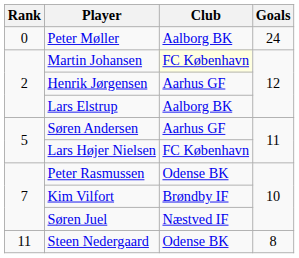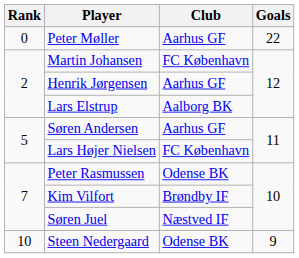Peter Møller | Club: Aalborg BK -> Aarhus GF
Peter Møller | Goals: 24 -> 22
Martin Johansen | Club: lightyellow background -> no background
Steen Nedergaard | Rank: 11 -> 10
Steen Nedergaard | Goals: 8 -> 9
